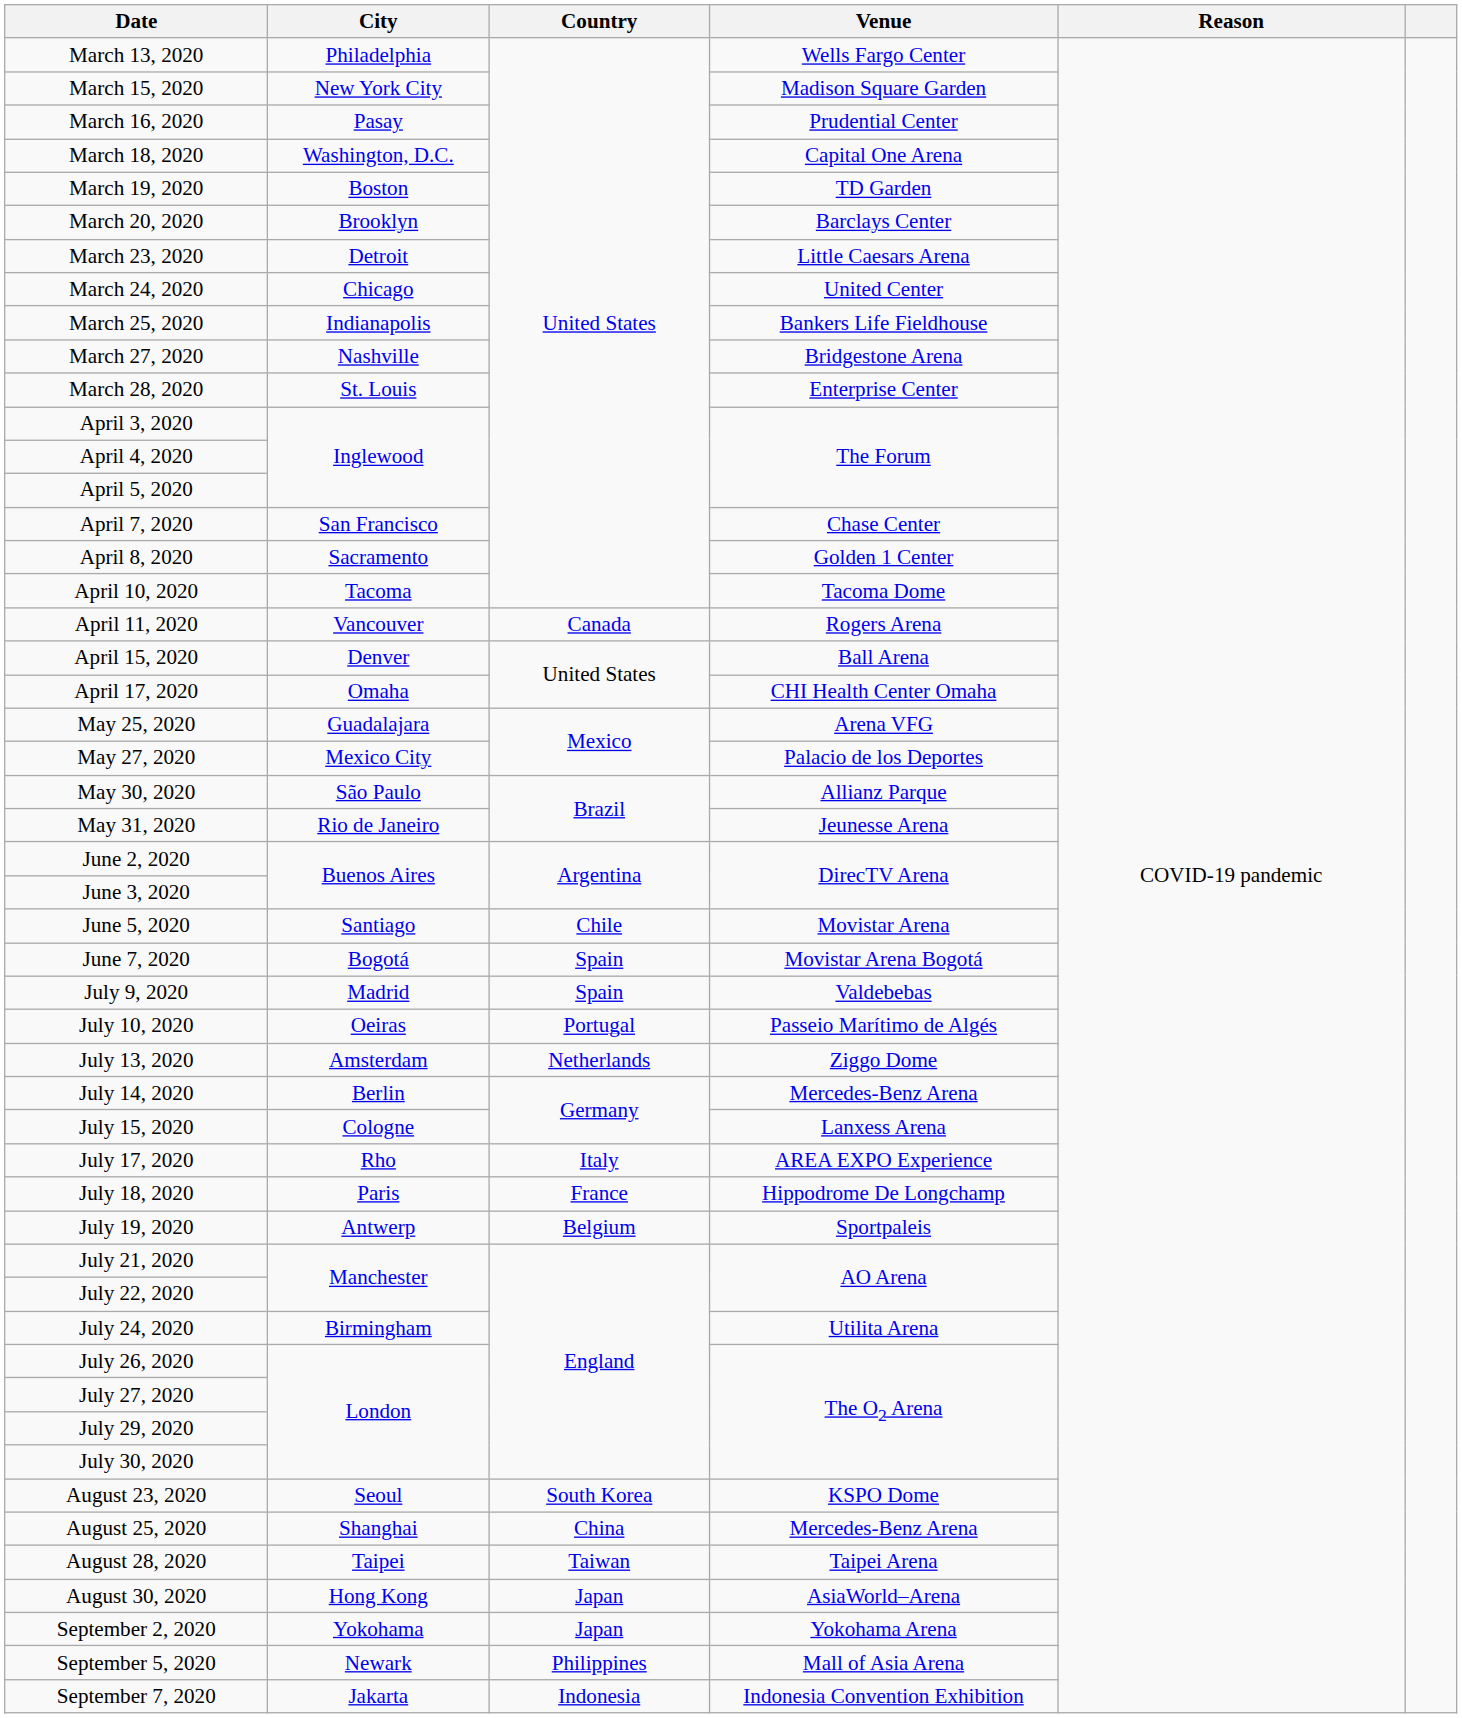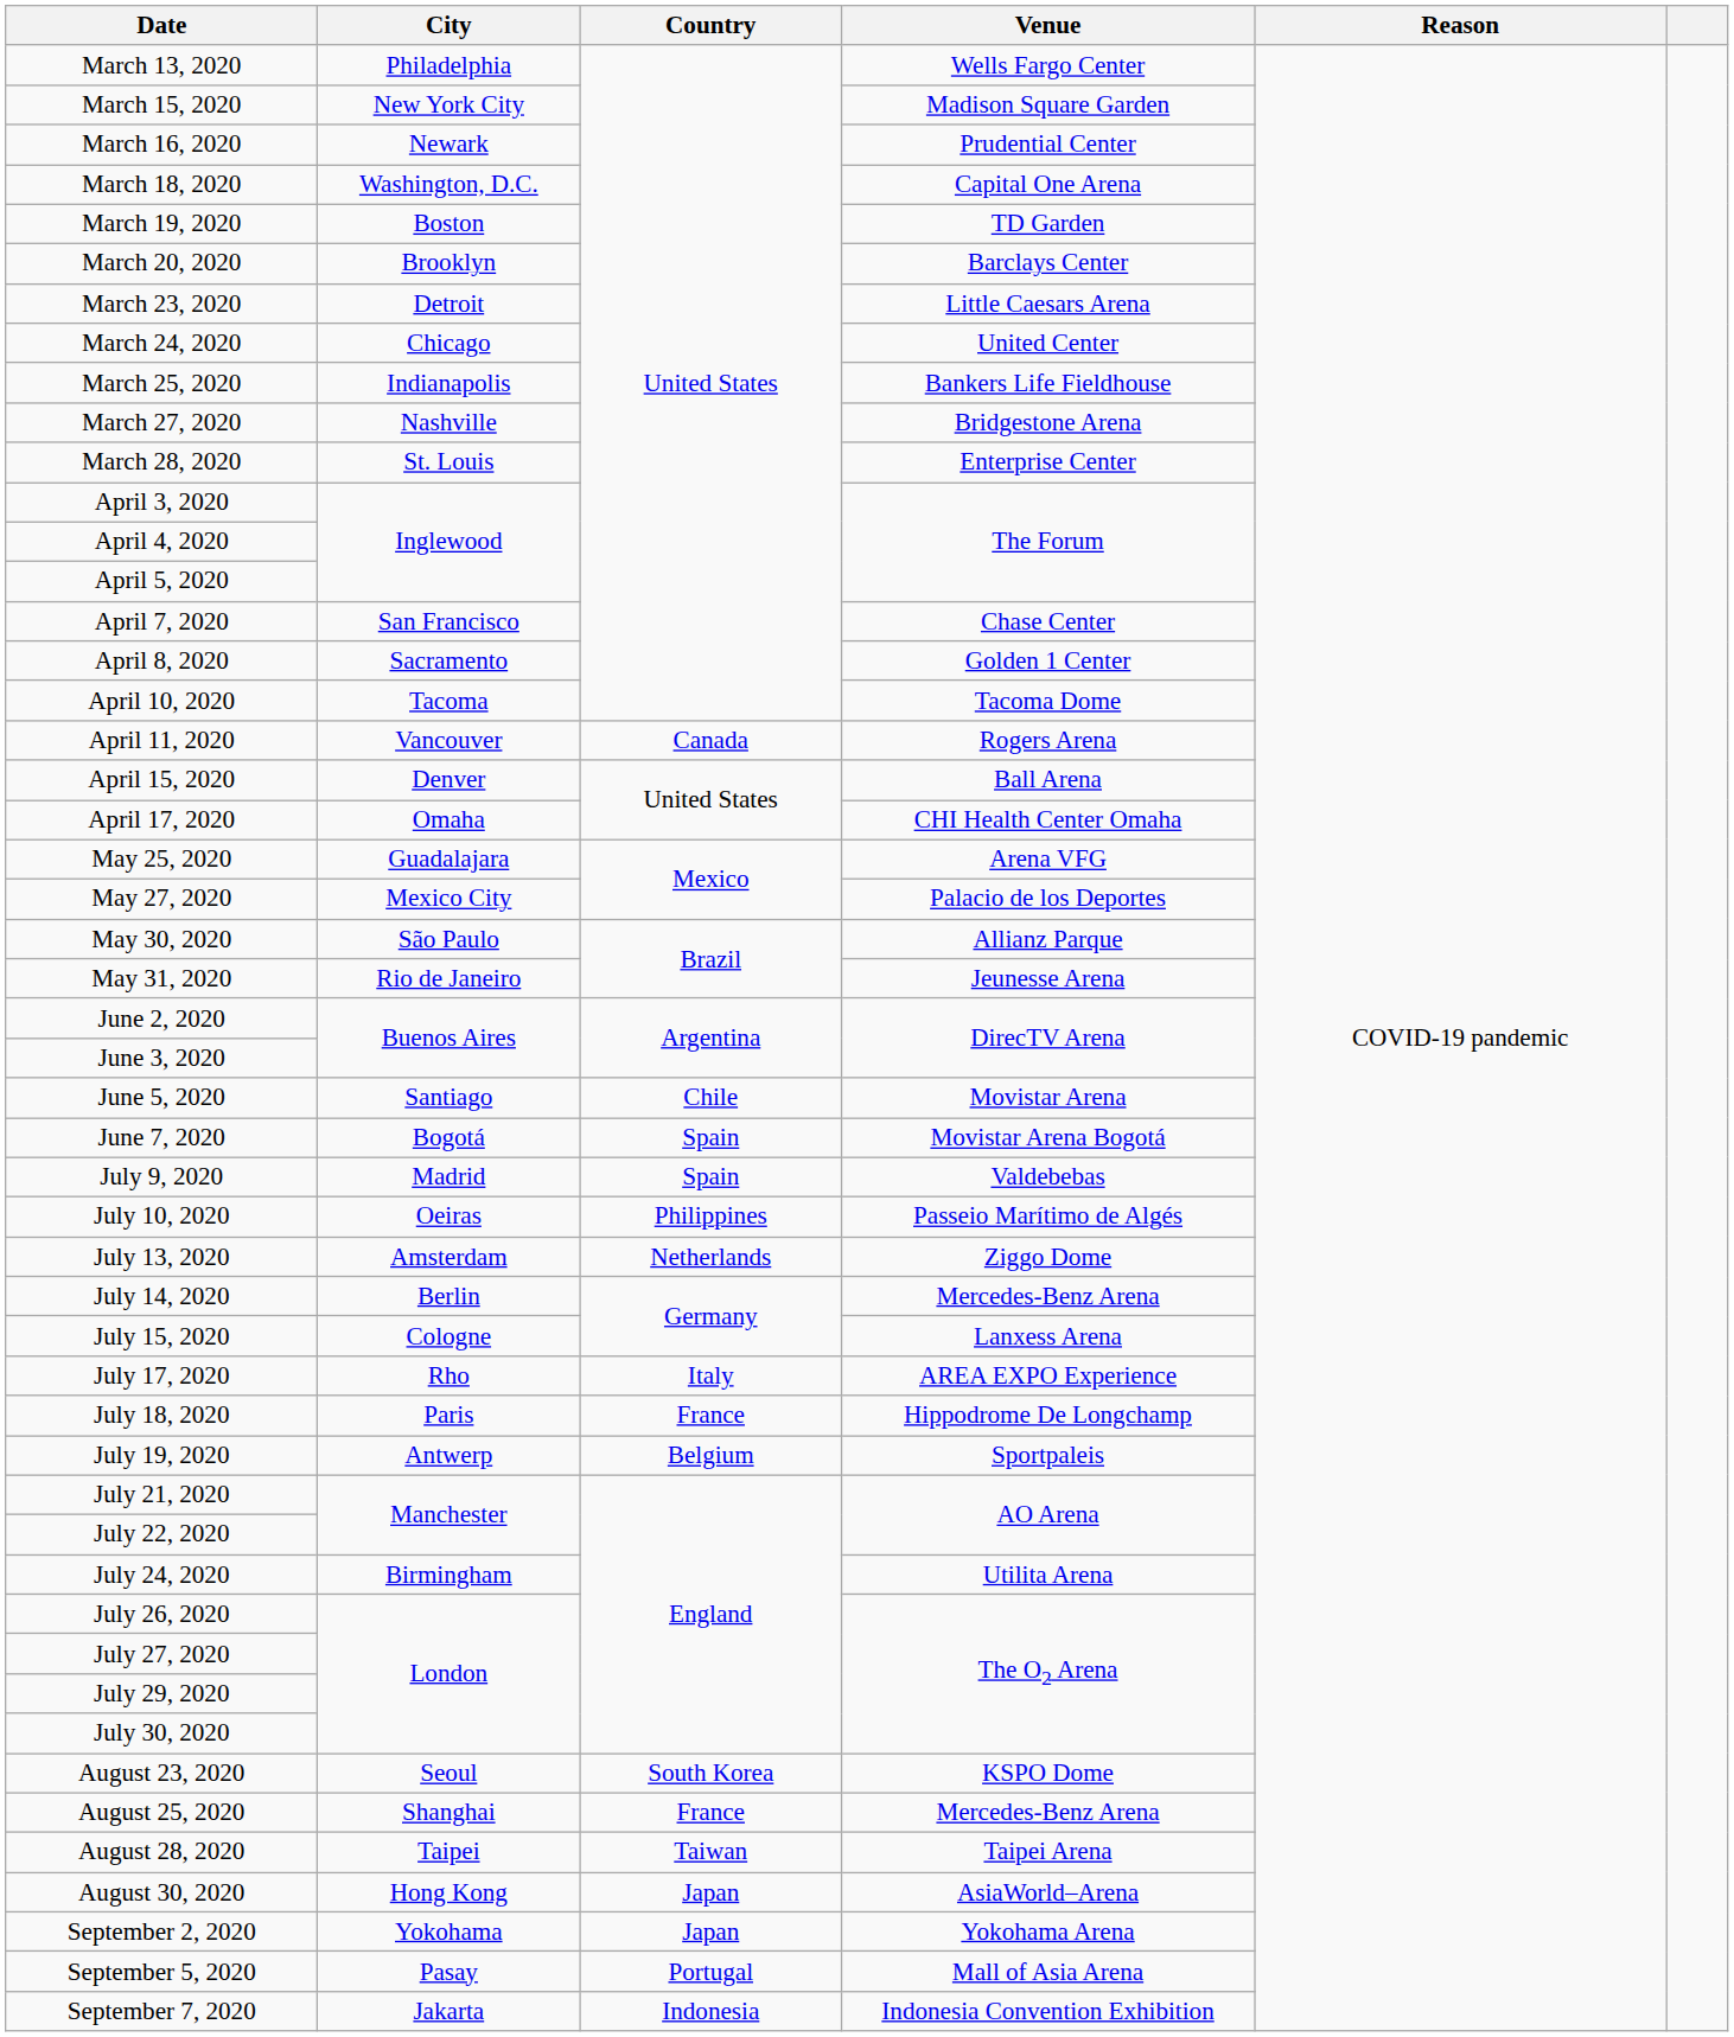March 16, 2020 | City: Pasay -> Newark
July 10, 2020 | Country: Portugal -> Philippines
August 25, 2020 | Country: China -> France
September 5, 2020 | City: Newark -> Pasay
September 5, 2020 | Country: Philippines -> Portugal
